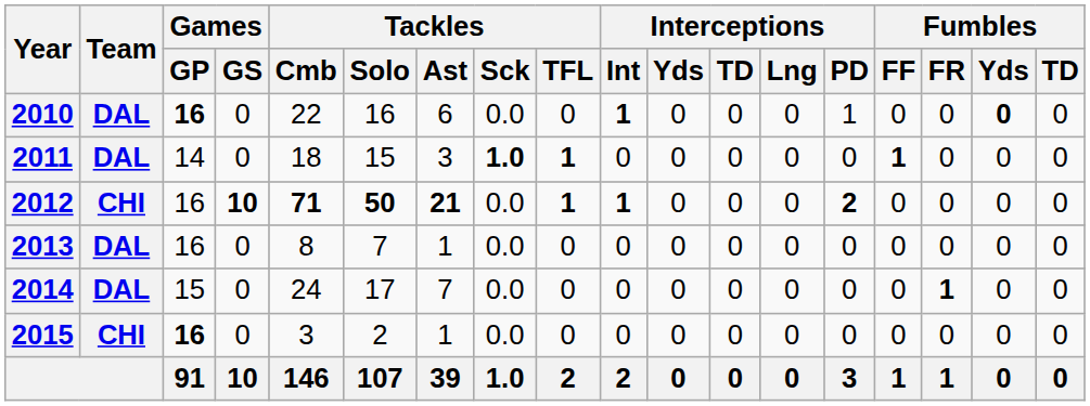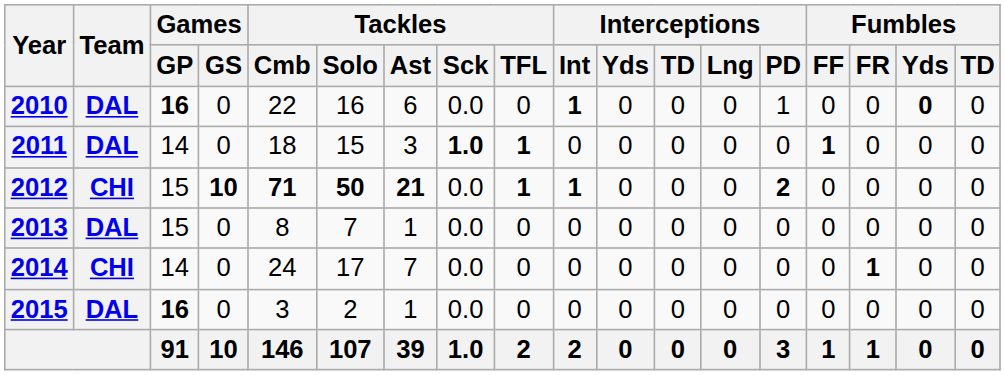2012 | Games / GP: 16 -> 15
2013 | Games / GP: 16 -> 15
2014 | Team: DAL -> CHI
2014 | Games / GP: 15 -> 14
2015 | Team: CHI -> DAL
